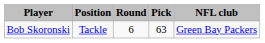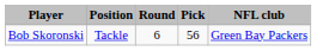Bob Skoronski | Pick: 63 -> 56
